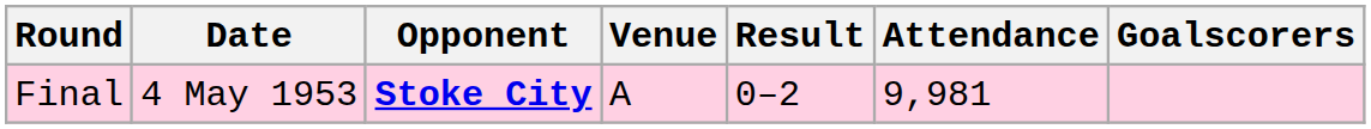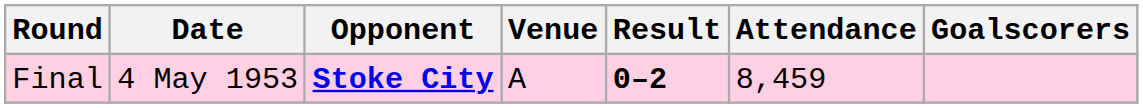Final | Result: normal -> bold
Final | Attendance: 9,981 -> 8,459
